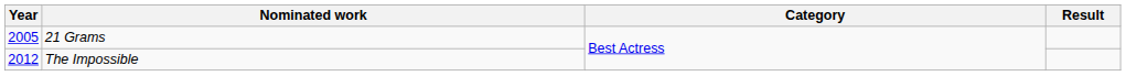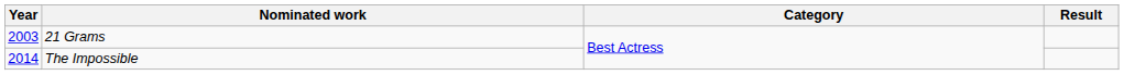21 Grams | Year: 2005 -> 2003
The Impossible | Year: 2012 -> 2014
